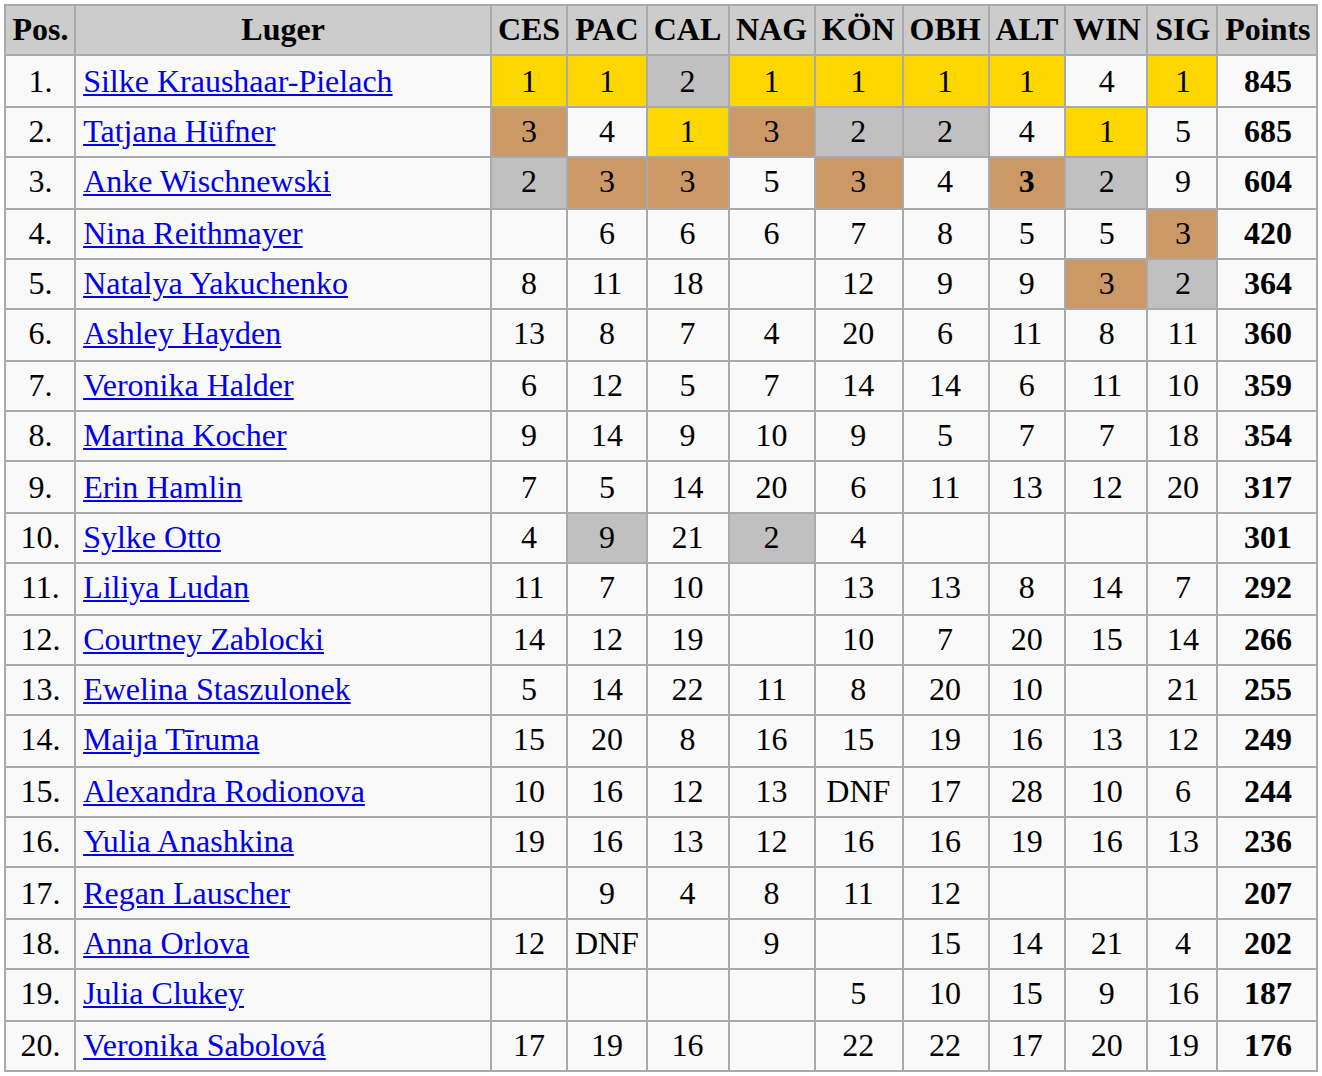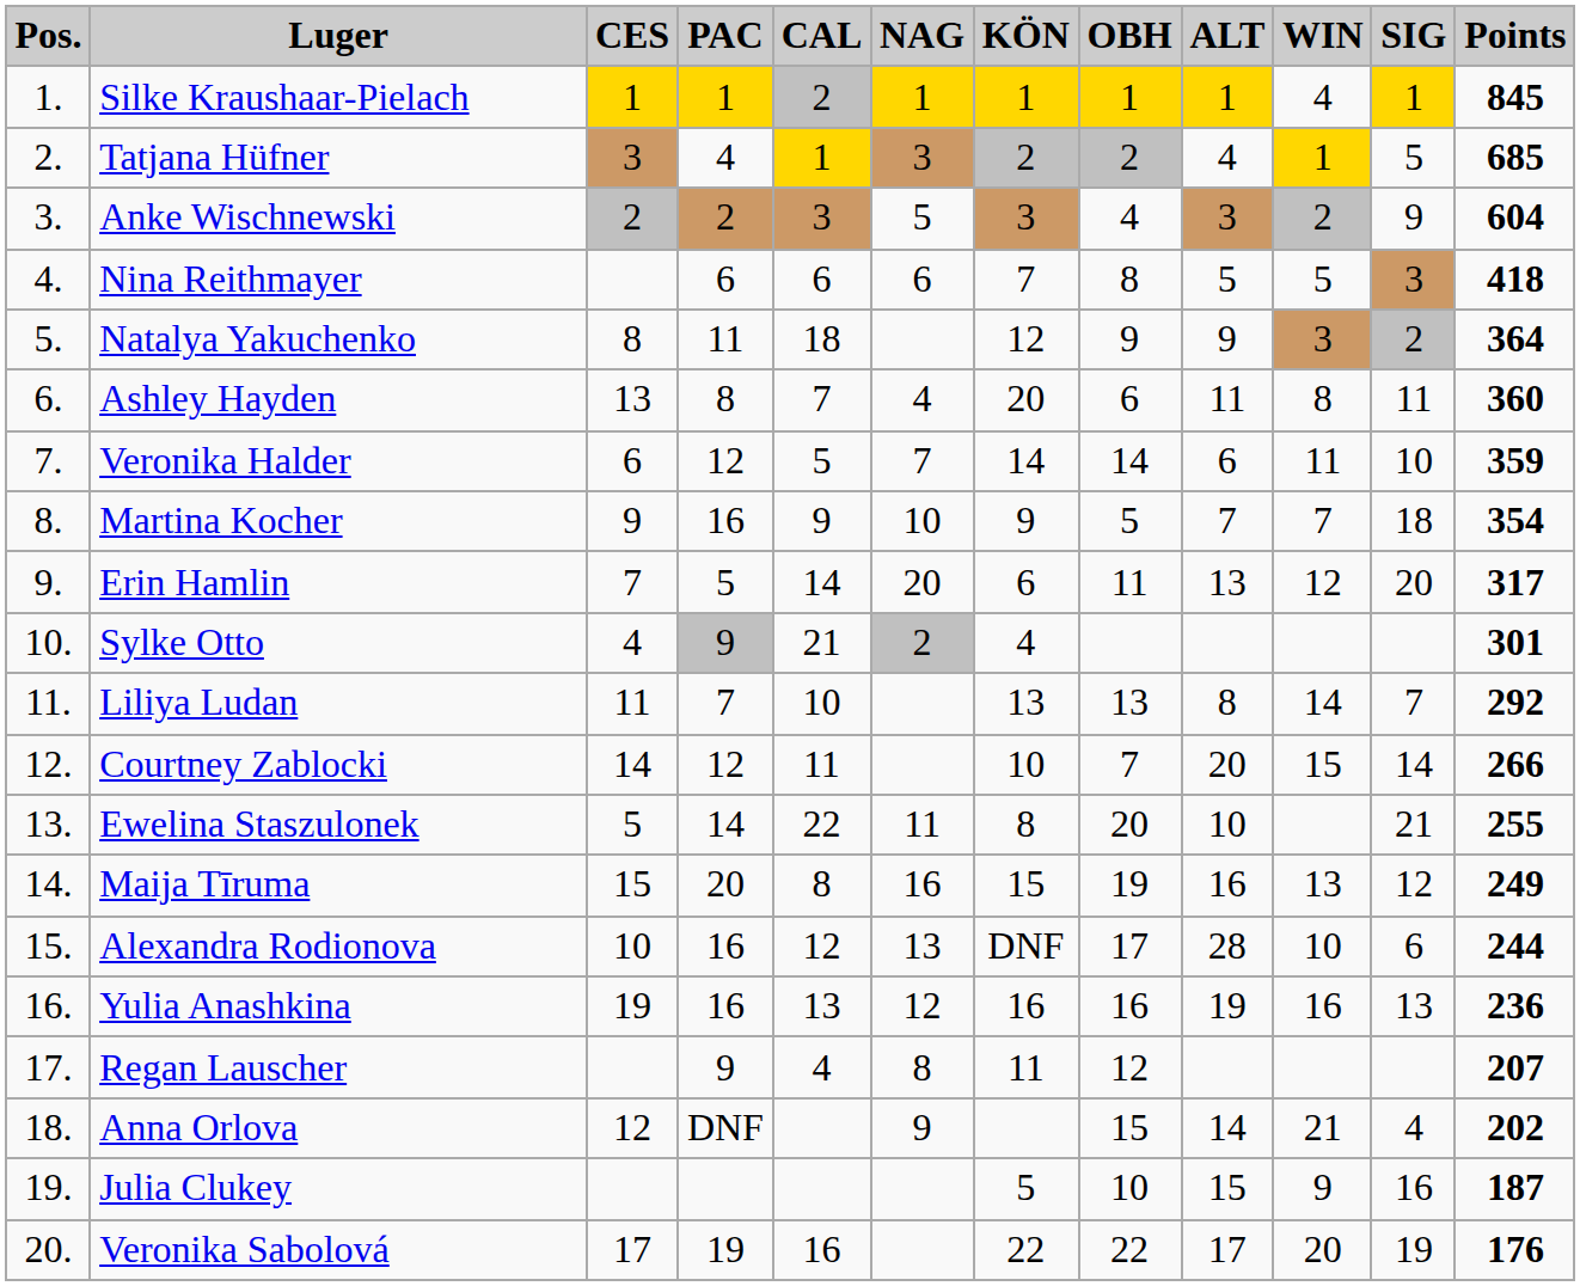Anke Wischnewski | PAC: 3 -> 2
Anke Wischnewski | ALT: bold -> normal
Nina Reithmayer | Points: 420 -> 418
Martina Kocher | PAC: 14 -> 16
Courtney Zablocki | CAL: 19 -> 11
